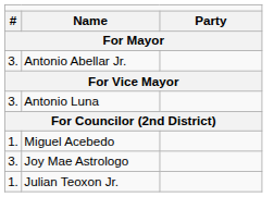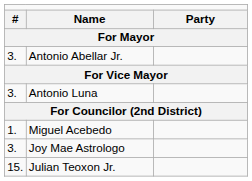Julian Teoxon Jr. | column 1: 1. -> 15.
